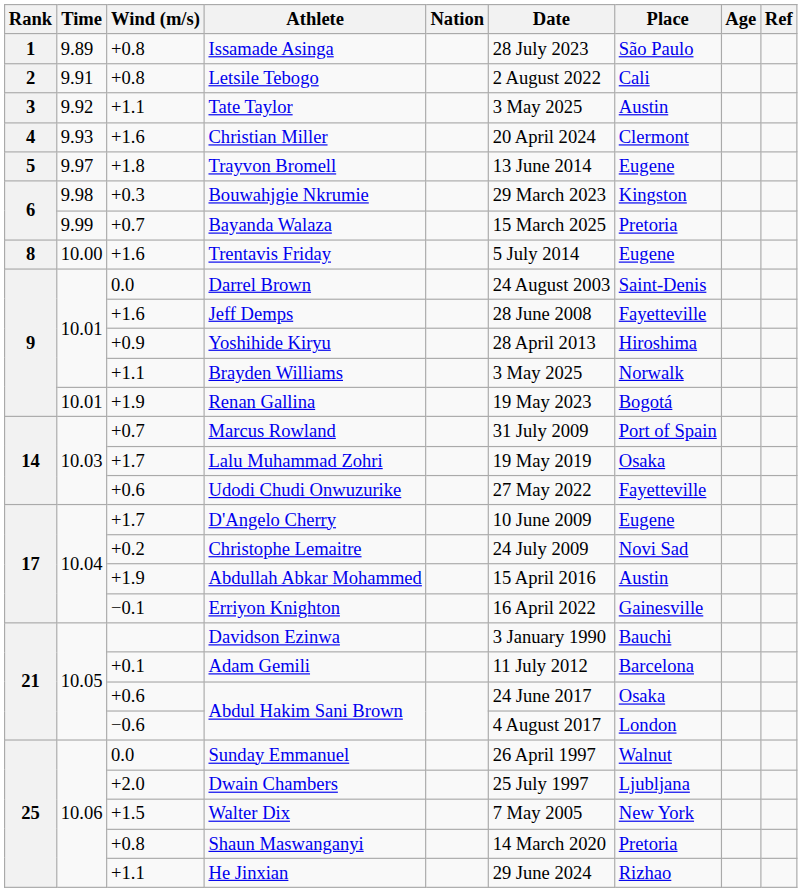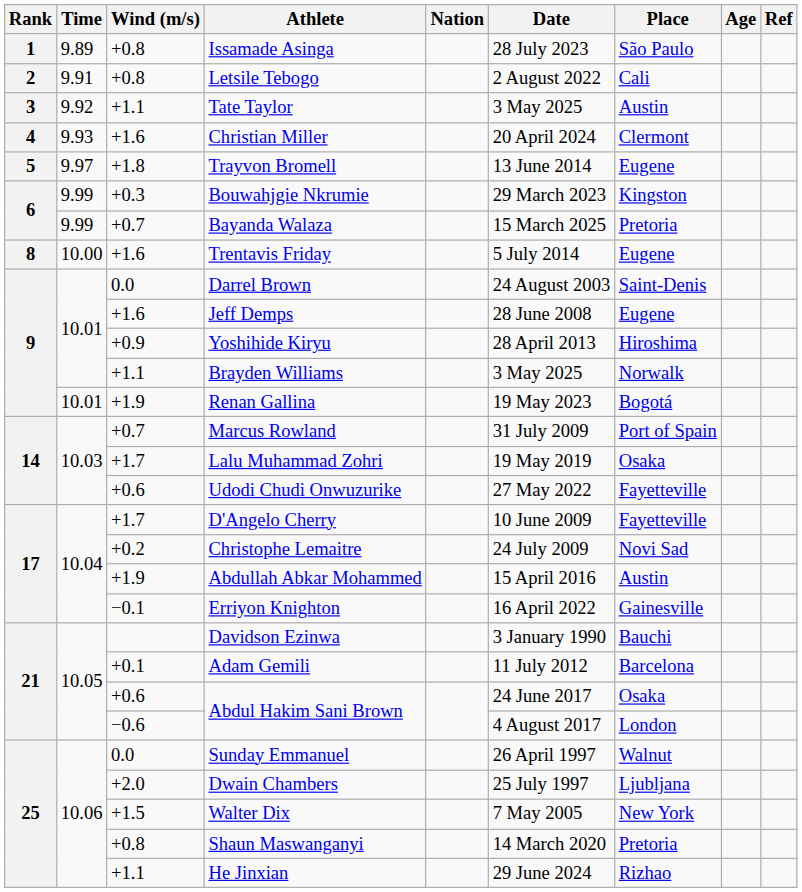Bouwahjgie Nkrumie | Time: 9.98 -> 9.99
Jeff Demps | Place: Fayetteville -> Eugene
D'Angelo Cherry | Place: Eugene -> Fayetteville
